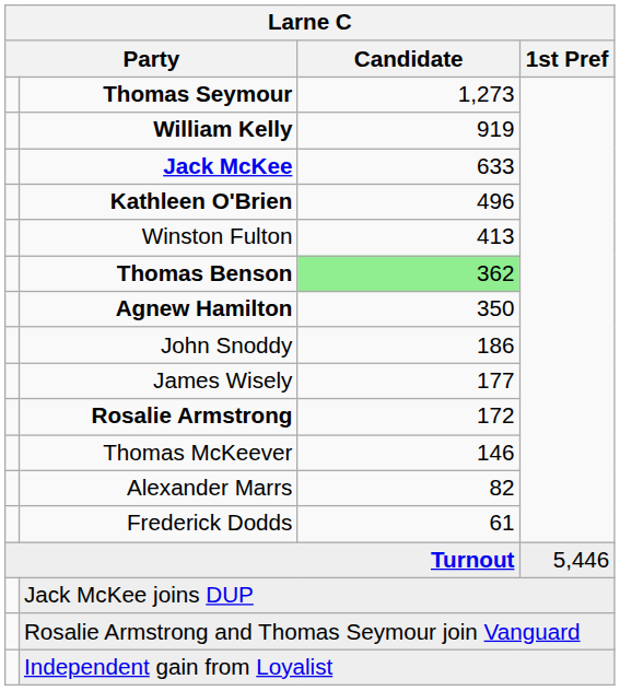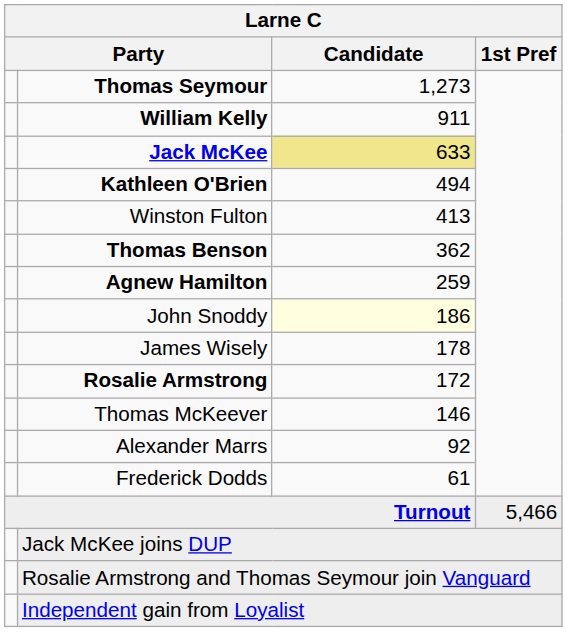William Kelly | Candidate: 919 -> 911
Jack McKee | Candidate: no background -> khaki background
Kathleen O'Brien | Candidate: 496 -> 494
Thomas Benson | Candidate: lightgreen background -> no background
Agnew Hamilton | Candidate: 350 -> 259
John Snoddy | Candidate: no background -> lightyellow background
James Wisely | Candidate: 177 -> 178
Alexander Marrs | Candidate: 82 -> 92
Turnout | 1st Pref: 5,446 -> 5,466
